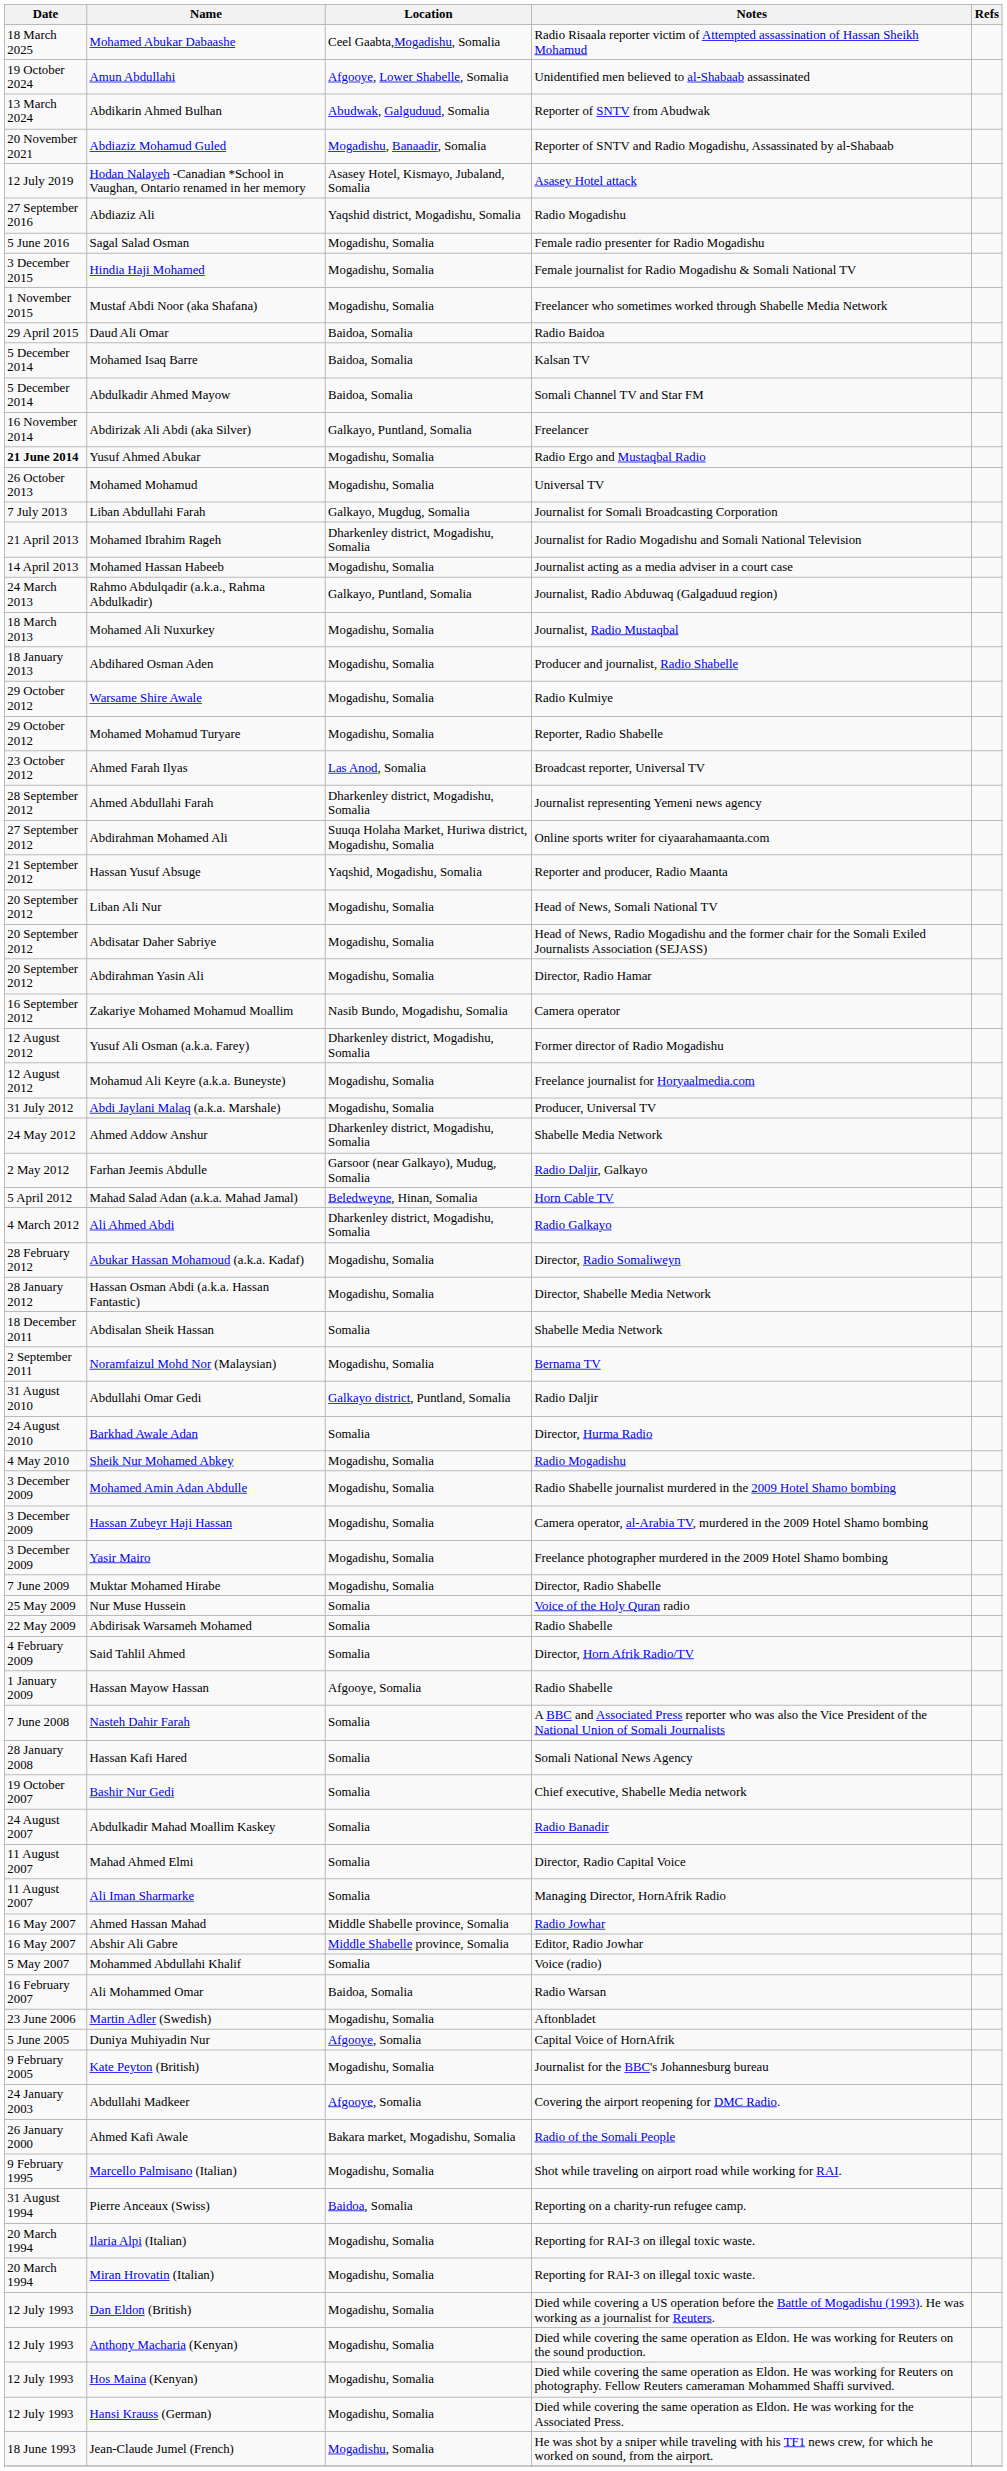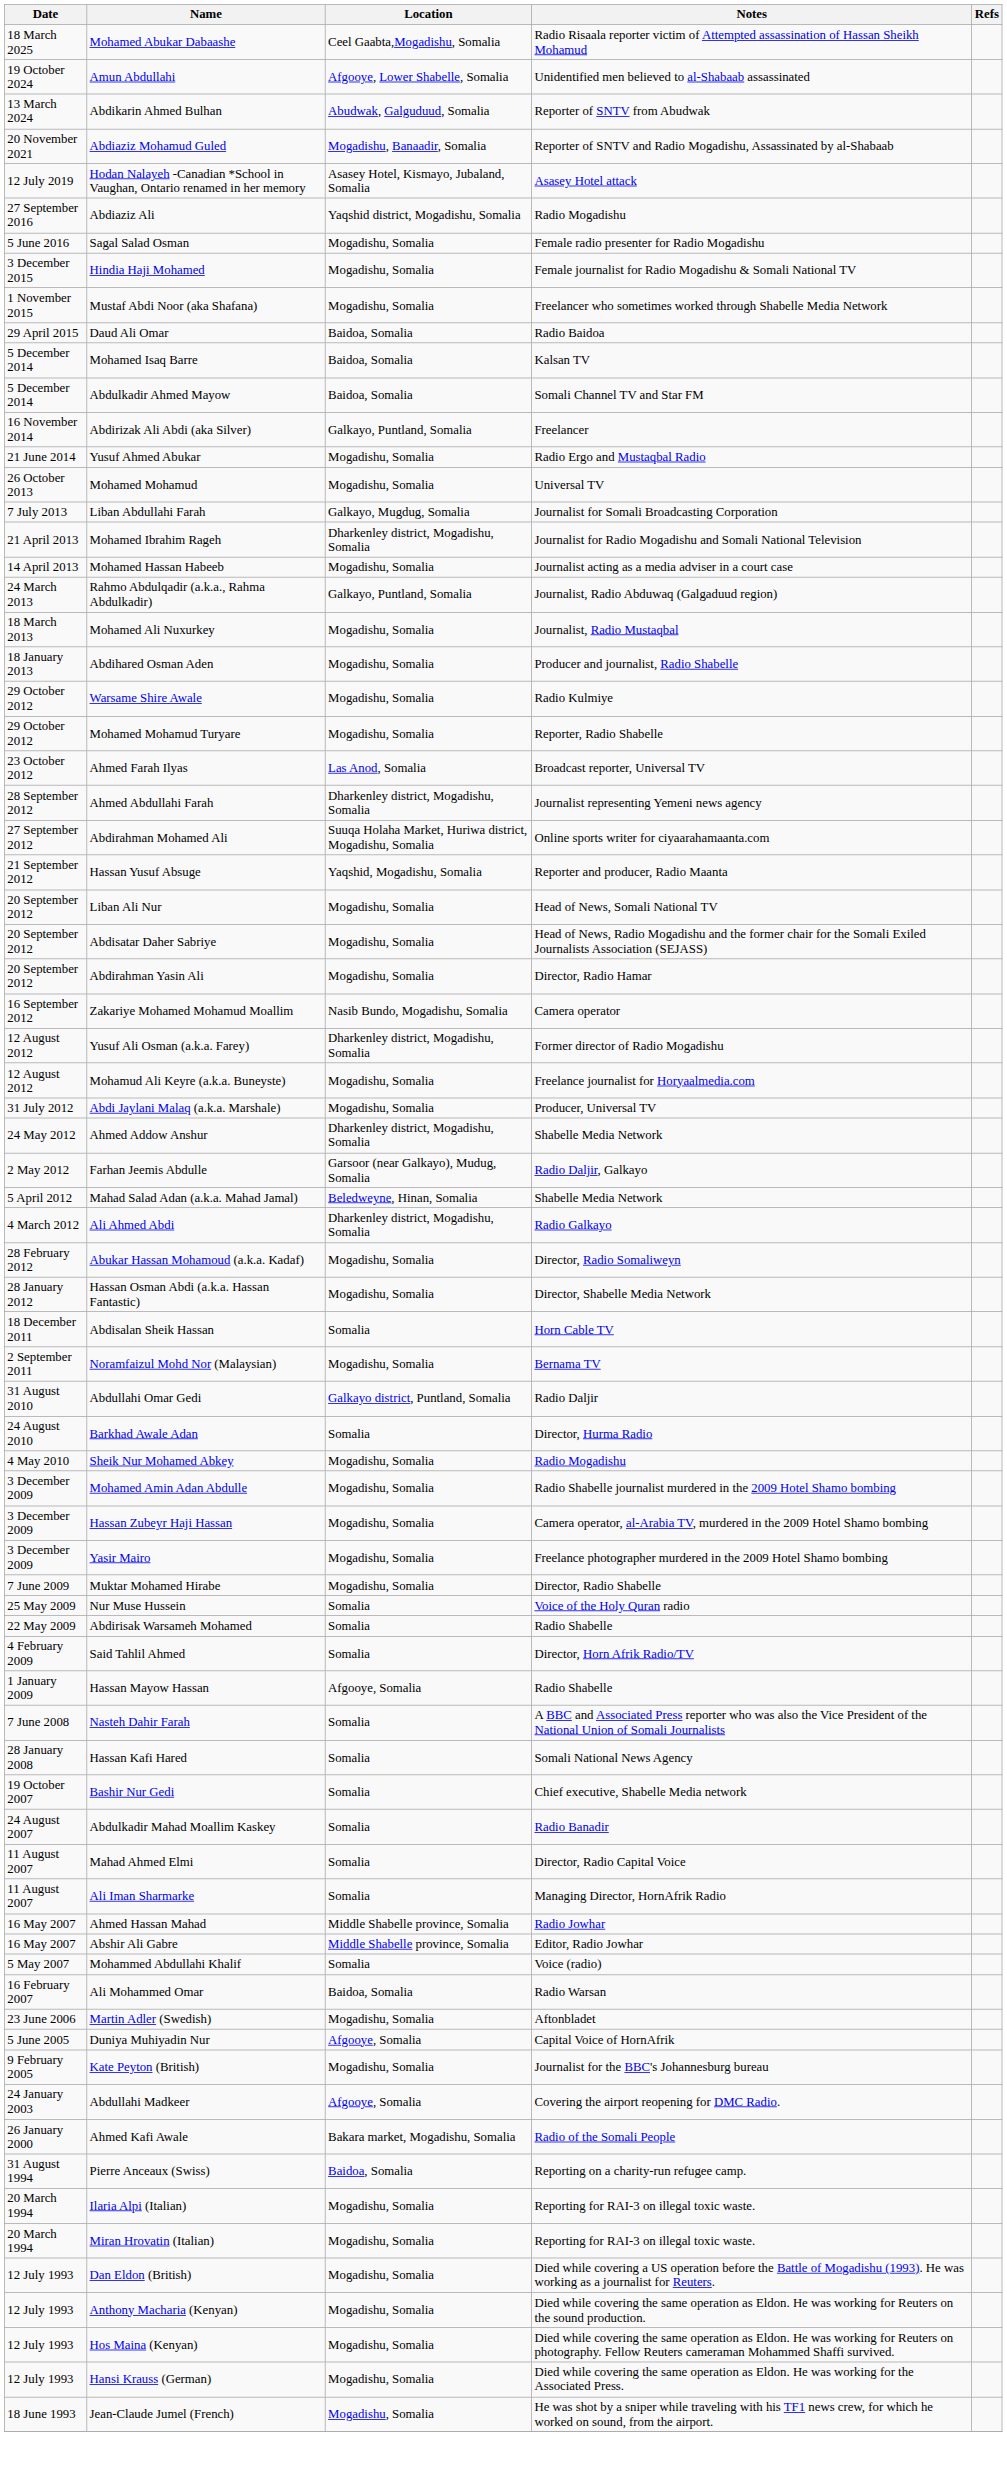Yusuf Ahmed Abukar | Date: bold -> normal
Mahad Salad Adan (a.k.a. Mahad Jamal) | Notes: Horn Cable TV -> Shabelle Media Network
Abdisalan Sheik Hassan | Notes: Shabelle Media Network -> Horn Cable TV
- row: 9 February 1995 | Marcello Palmisano (Italian) | Mogadishu, Somalia | Shot while traveling on airport road while working for RAI.
